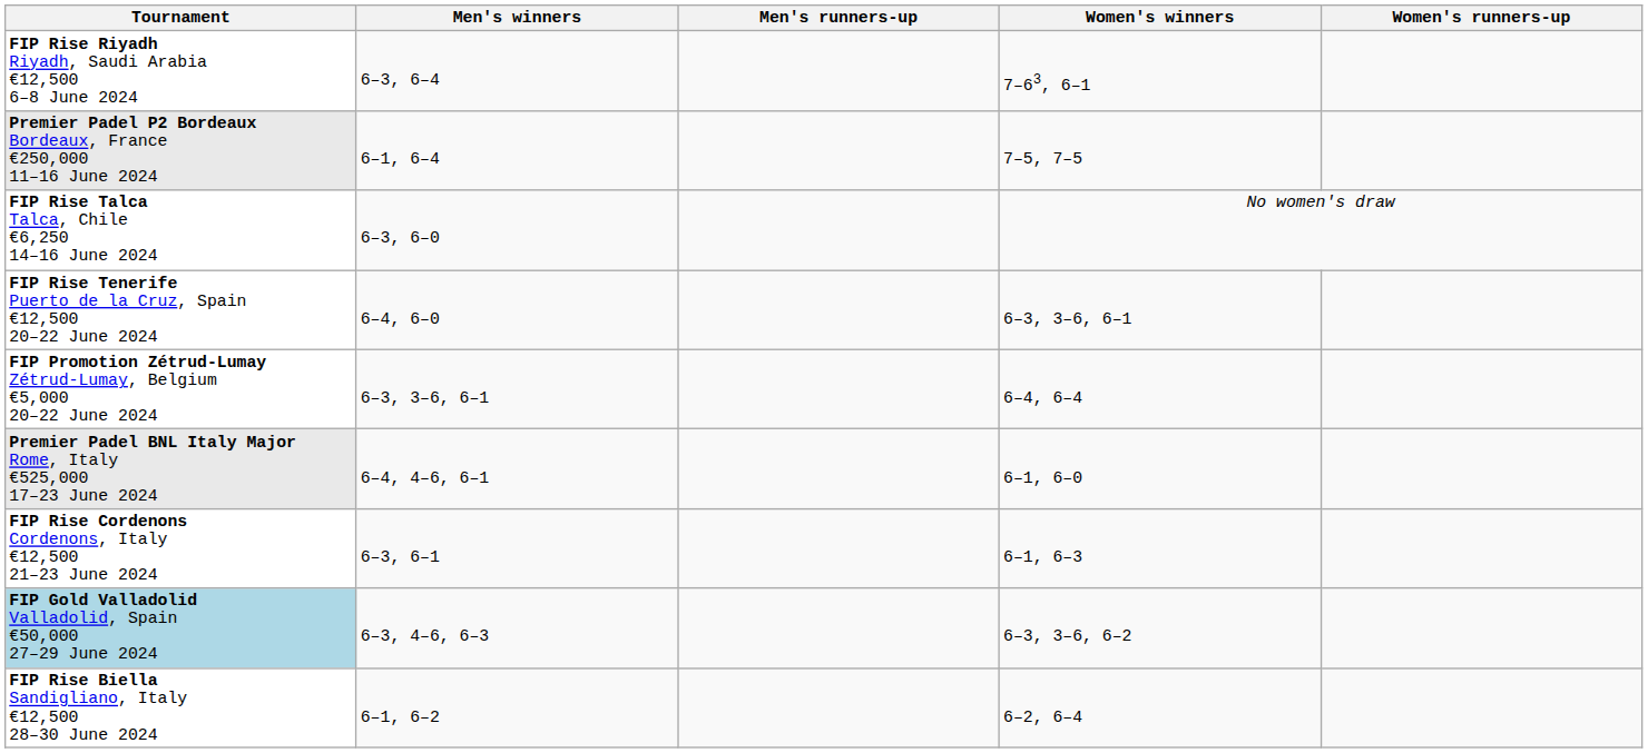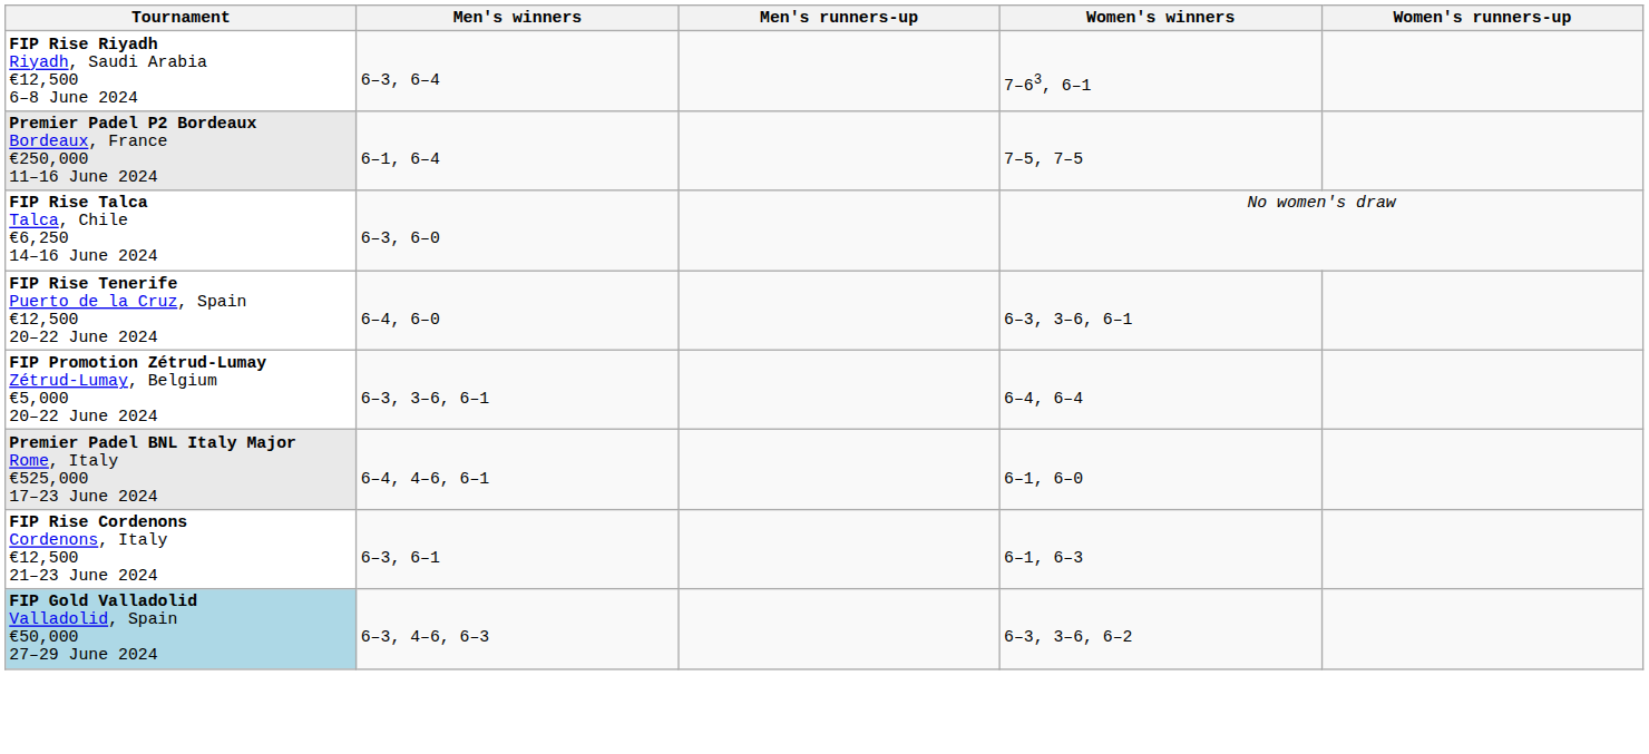- row: FIP Rise Biella Sandigliano, Italy €12,500 28–30 June 2024 | 6–1, 6–2 | 6–2, 6–4
